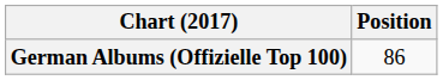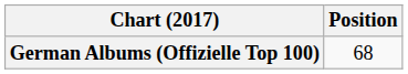German Albums (Offizielle Top 100) | Position: 86 -> 68
